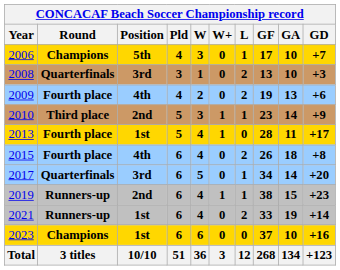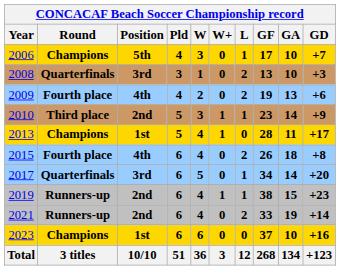2013 | Round: Fourth place -> Champions
2021 | Position: 1st -> 2nd
